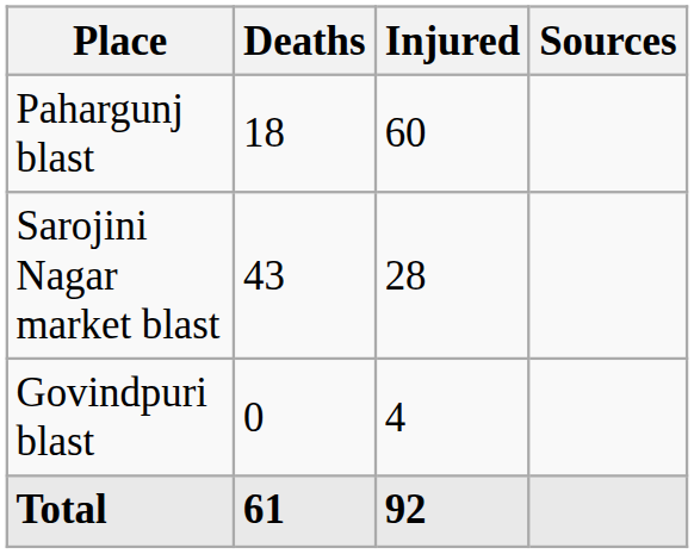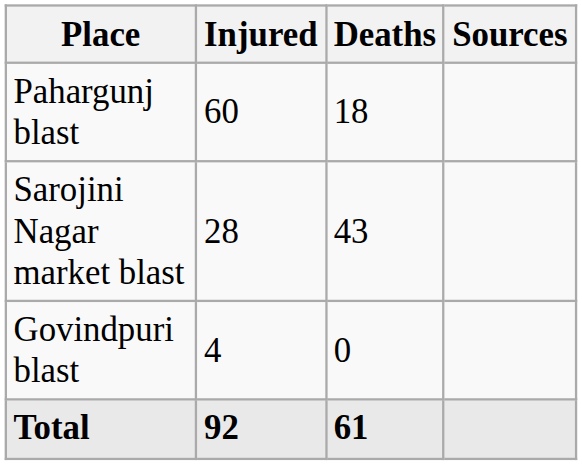columns swapped: Deaths <-> Injured
